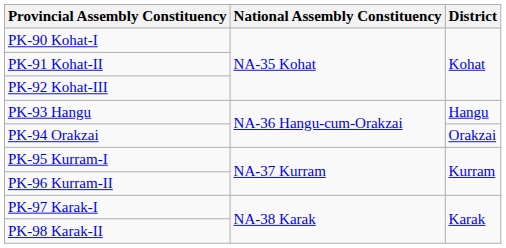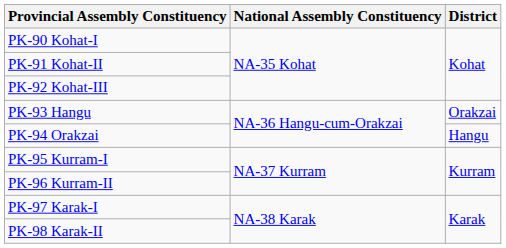PK-93 Hangu | District: Hangu -> Orakzai
PK-94 Orakzai | District: Orakzai -> Hangu
